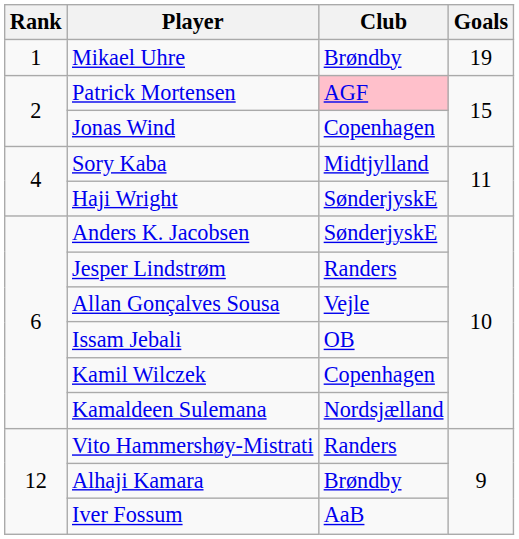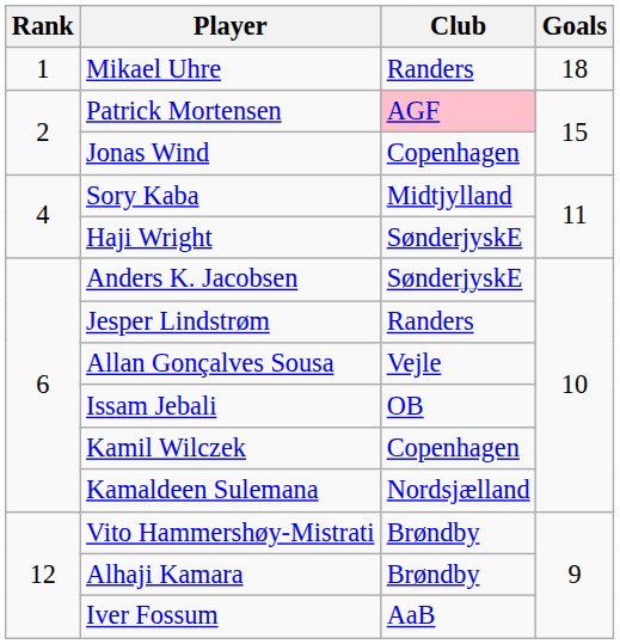Mikael Uhre | Club: Brøndby -> Randers
Mikael Uhre | Goals: 19 -> 18
Vito Hammershøy-Mistrati | Club: Randers -> Brøndby
